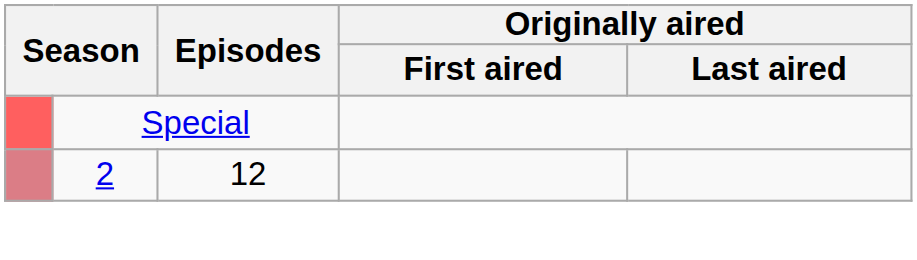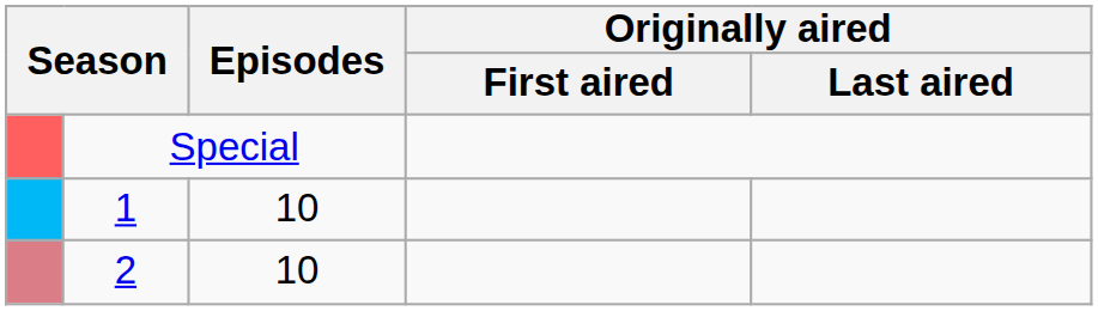+ row: 1 | 10
2 | Episodes: 12 -> 10
